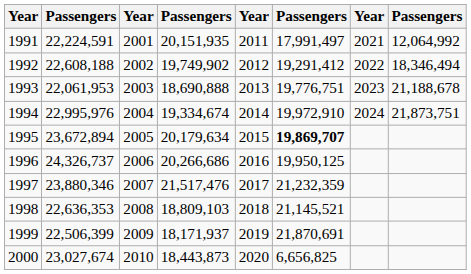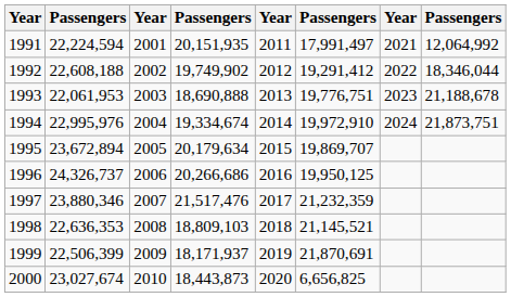1991 | column 2: 22,224,591 -> 22,224,594
1992 | column 8: 18,346,494 -> 18,346,044
1995 | column 6: bold -> normal
